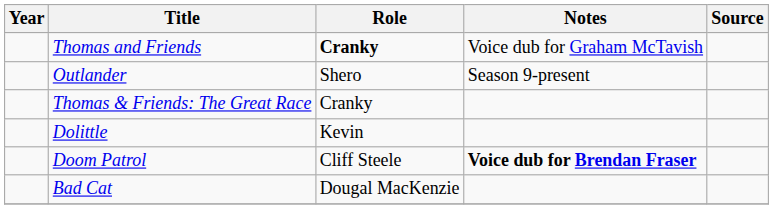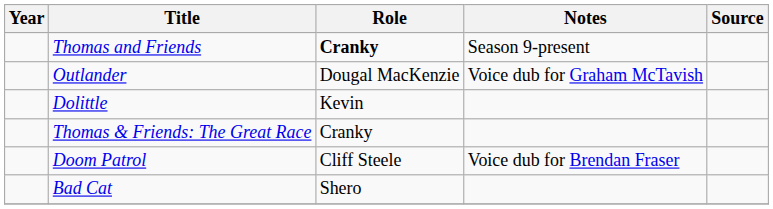Thomas and Friends | Notes: Voice dub for Graham McTavish -> Season 9-present
Outlander | Role: Shero -> Dougal MacKenzie
Outlander | Notes: Season 9-present -> Voice dub for Graham McTavish
rows swapped: Thomas & Friends: The Great Race <-> Dolittle
Doom Patrol | Notes: bold -> normal
Bad Cat | Role: Dougal MacKenzie -> Shero
